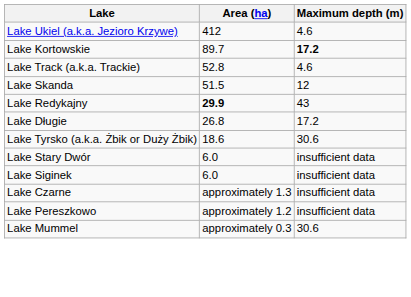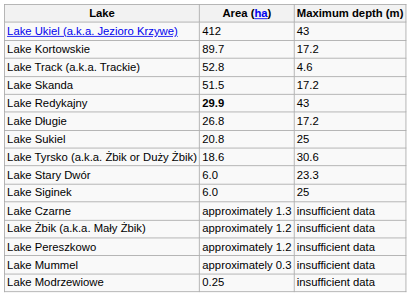Lake Ukiel (a.k.a. Jezioro Krzywe) | Maximum depth (m): 4.6 -> 43
Lake Kortowskie | Maximum depth (m): bold -> normal
Lake Skanda | Maximum depth (m): 12 -> 17.2
+ row: Lake Sukiel | 20.8 | 25
Lake Stary Dwór | Maximum depth (m): insufficient data -> 23.3
Lake Siginek | Maximum depth (m): insufficient data -> 25
+ row: Lake Żbik (a.k.a. Mały Żbik) | approximately 1.2 | insufficient data
Lake Mummel | Maximum depth (m): 30.6 -> insufficient data
+ row: Lake Modrzewiowe | 0.25 | insufficient data
